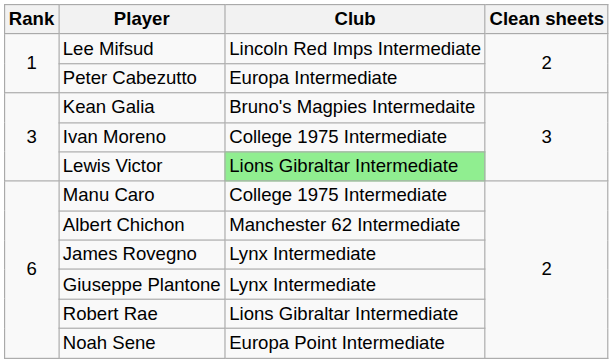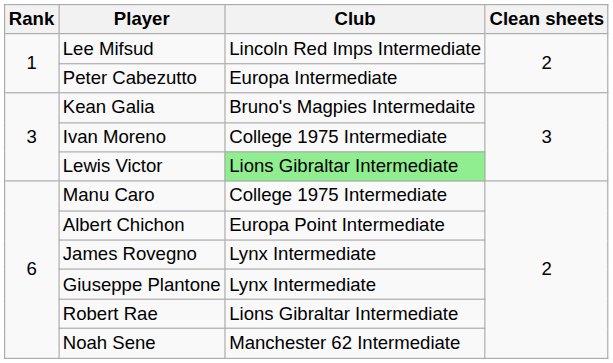Albert Chichon | Club: Manchester 62 Intermediate -> Europa Point Intermediate
Noah Sene | Club: Europa Point Intermediate -> Manchester 62 Intermediate
